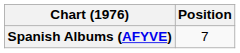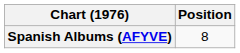Spanish Albums (AFYVE) | Position: 7 -> 8
